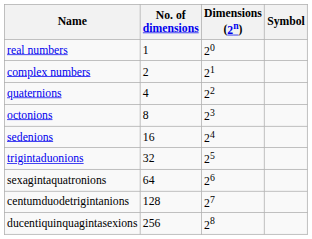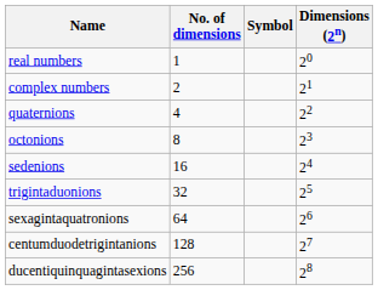columns swapped: Dimensions (2n) <-> Symbol
